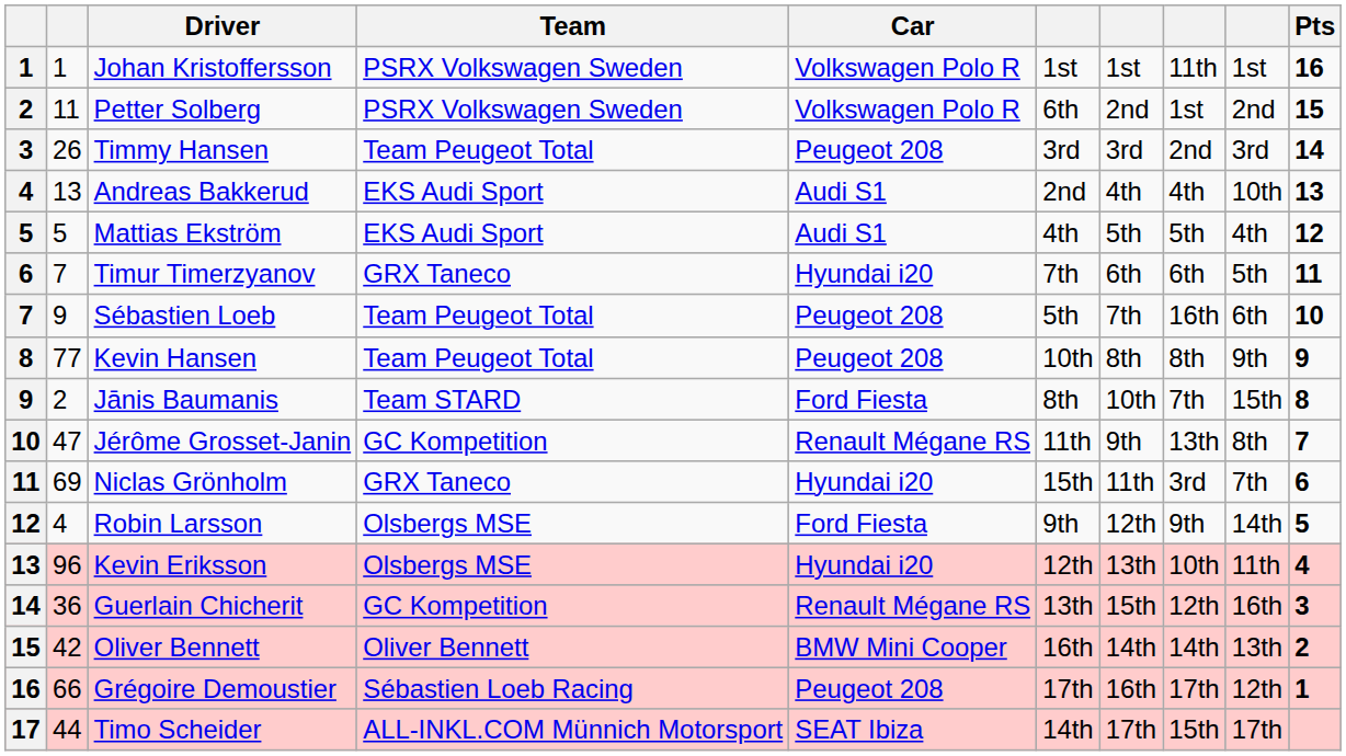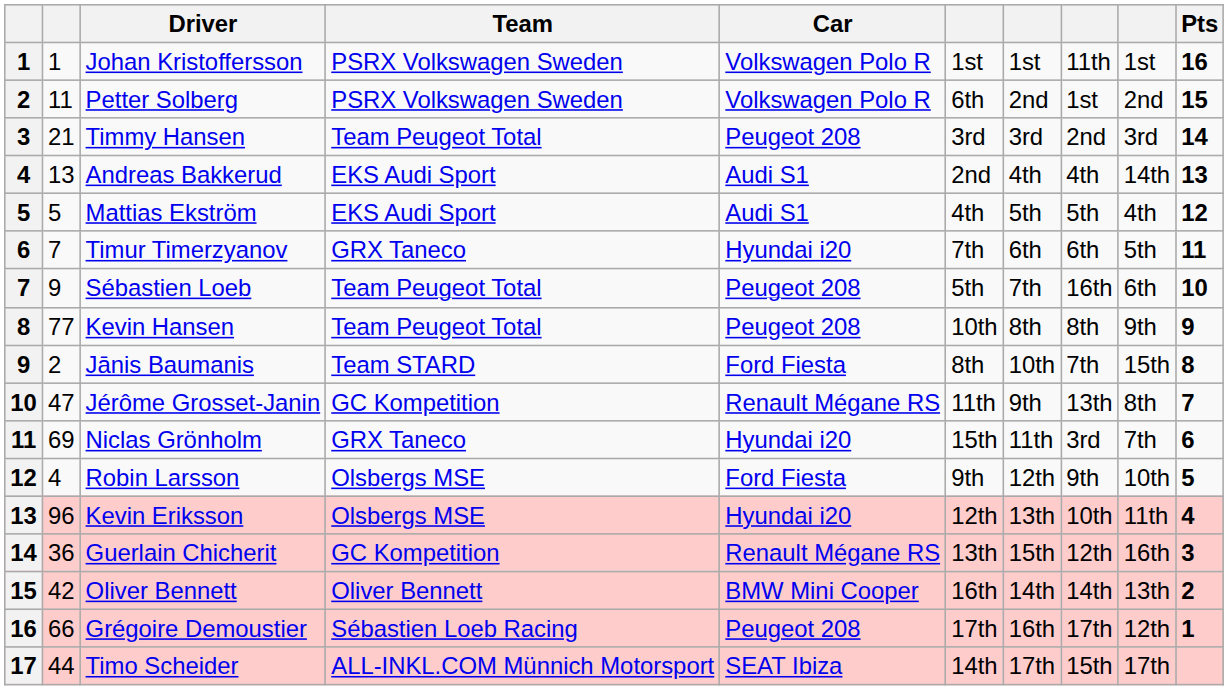Timmy Hansen | column 2: 26 -> 21
Andreas Bakkerud | column 9: 10th -> 14th
Robin Larsson | column 9: 14th -> 10th
